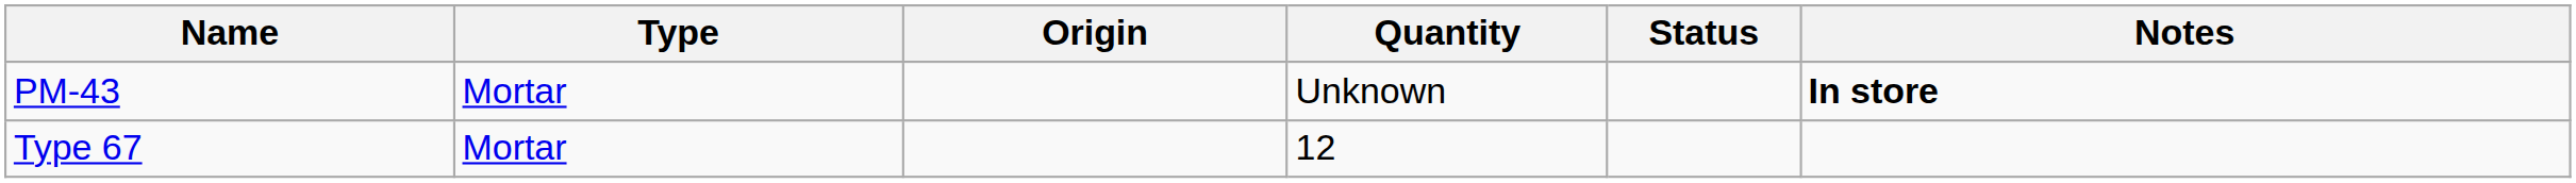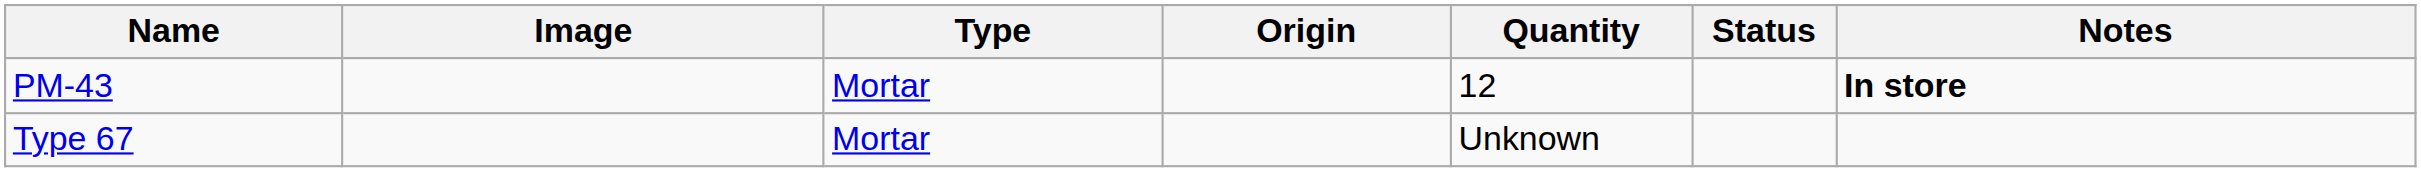+ column: Image
PM-43 | Quantity: Unknown -> 12
Type 67 | Quantity: 12 -> Unknown
